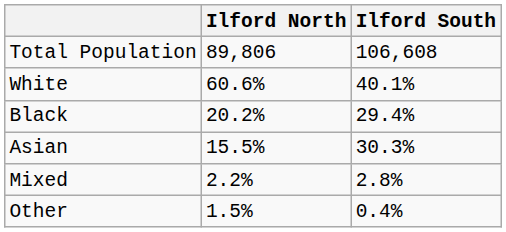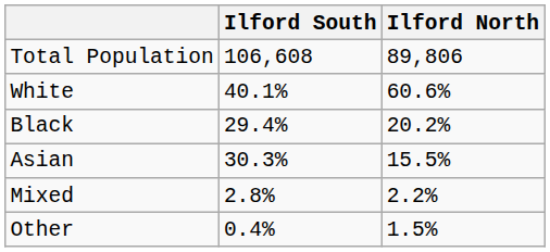columns swapped: Ilford North <-> Ilford South
